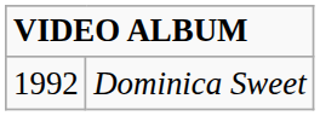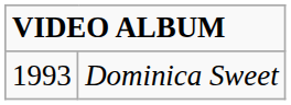Dominica Sweet | column 1: 1992 -> 1993
